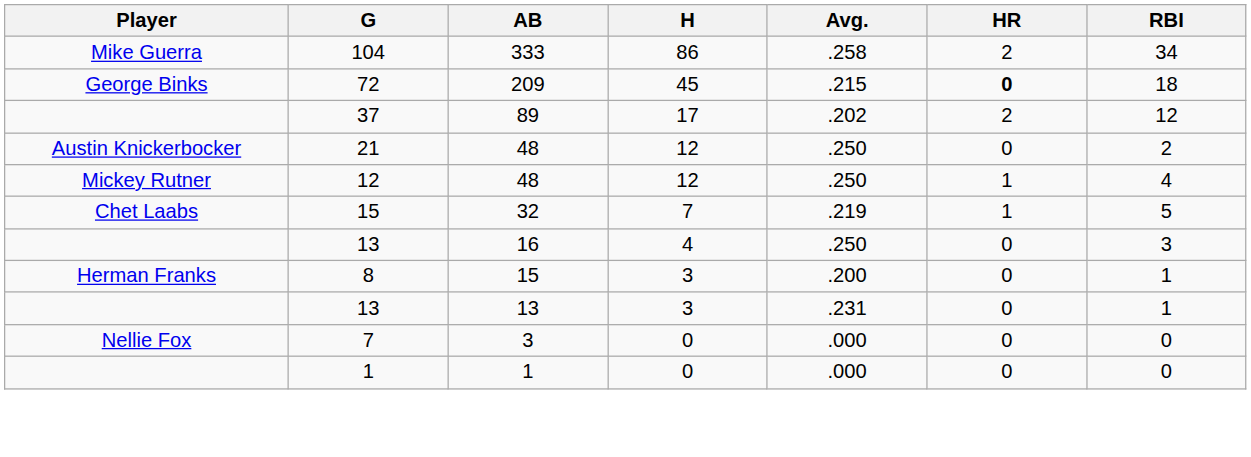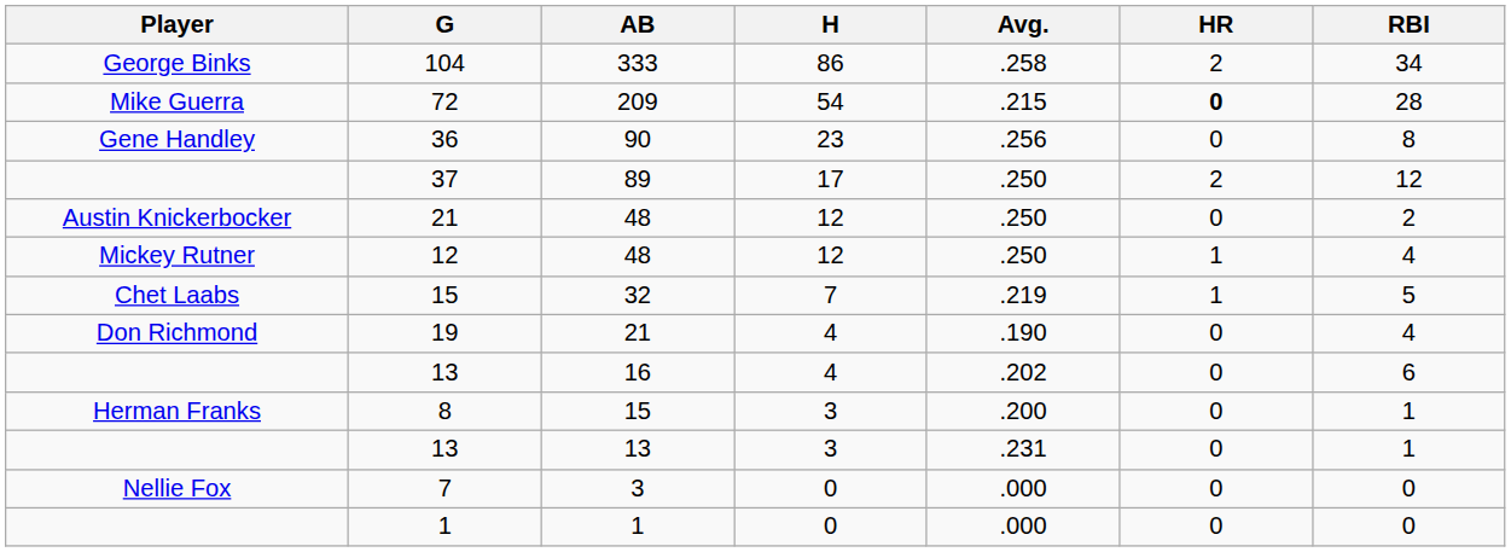104 | Player: Mike Guerra -> George Binks
72 | Player: George Binks -> Mike Guerra
72 | H: 45 -> 54
72 | RBI: 18 -> 28
+ row: Gene Handley | 36 | 90 | 23 | .256 | 0 | 8
37 | Avg.: .202 -> .250
+ row: Don Richmond | 19 | 21 | 4 | .190 | 0 | 4
13 / 16 | Avg.: .250 -> .202
13 / 16 | RBI: 3 -> 6
